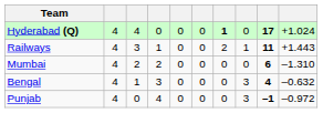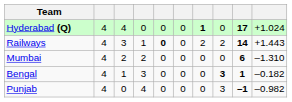Railways | column 5: normal -> bold
Railways | column 8: 1 -> 2
Railways | column 9: 11 -> 14
Bengal | column 8: normal -> bold
Bengal | column 9: 4 -> 1
Bengal | column 10: –0.632 -> –0.182
Punjab | column 10: –0.972 -> –0.982
